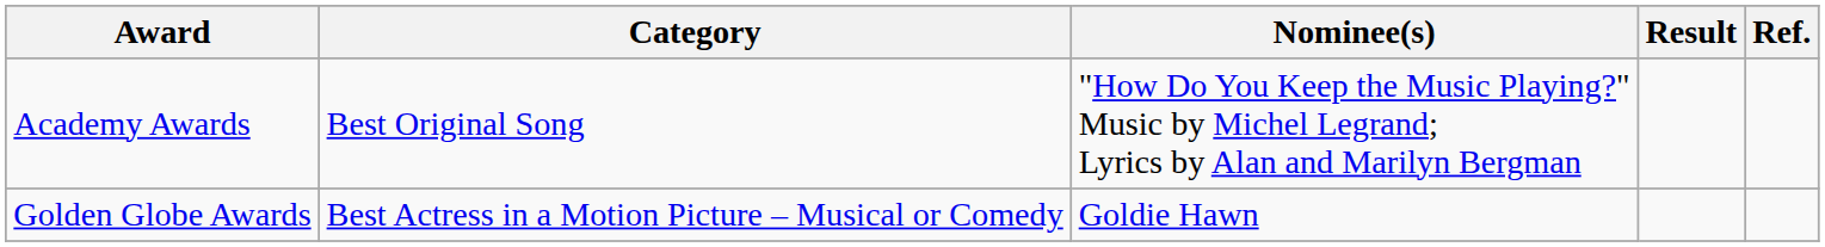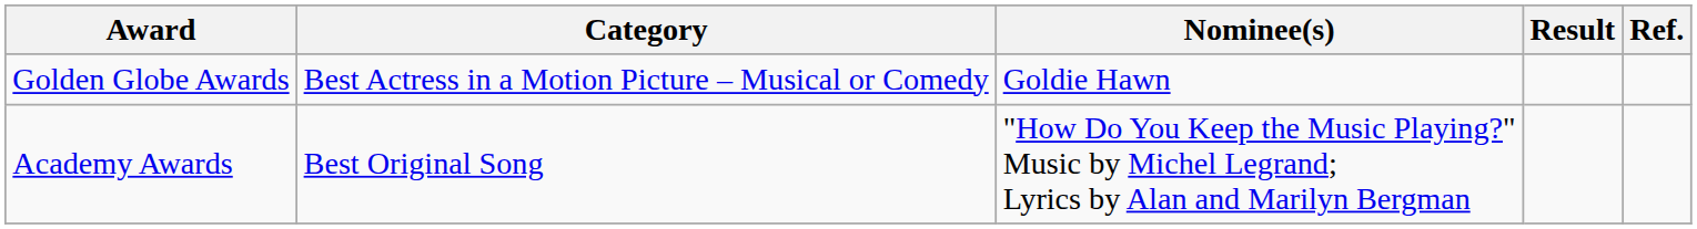rows swapped: Academy Awards <-> Golden Globe Awards
